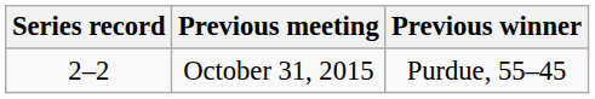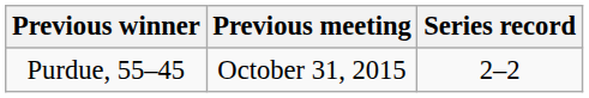columns swapped: Series record <-> Previous winner
